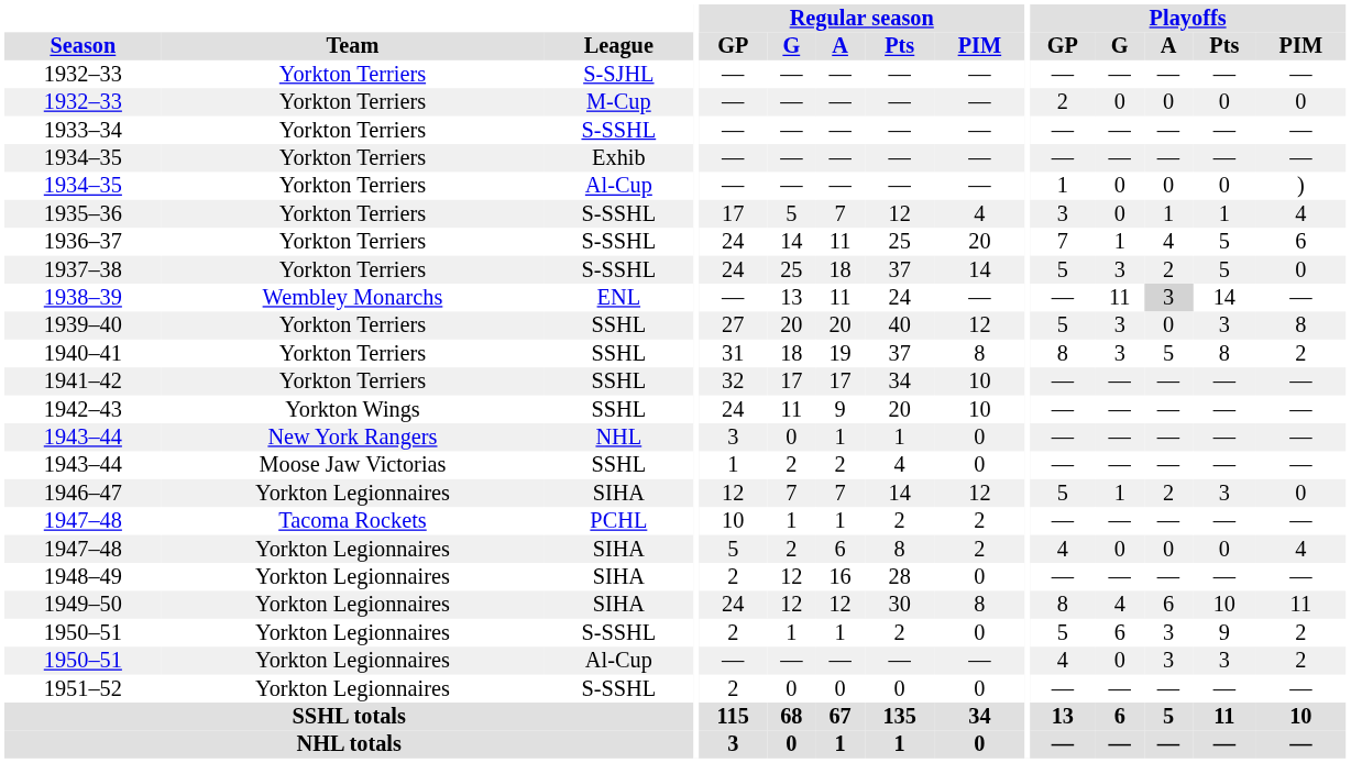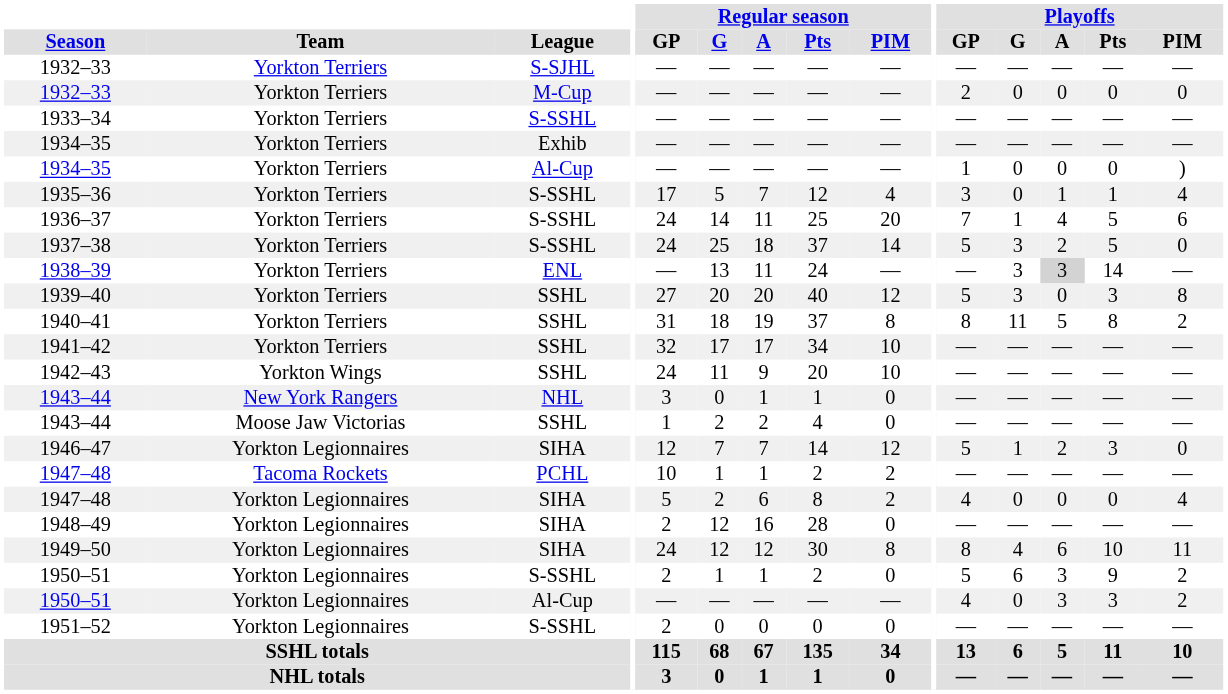1938–39 | Team: Wembley Monarchs -> Yorkton Terriers
1938–39 | Playoffs / G: 11 -> 3
1940–41 | Playoffs / G: 3 -> 11
